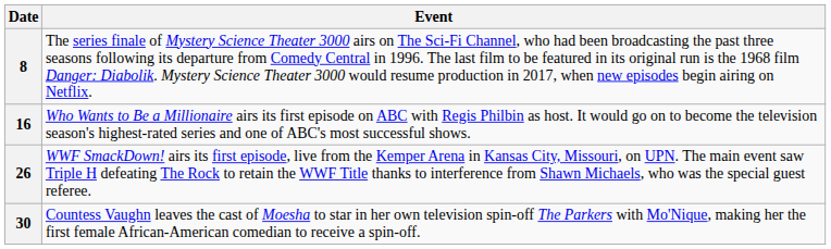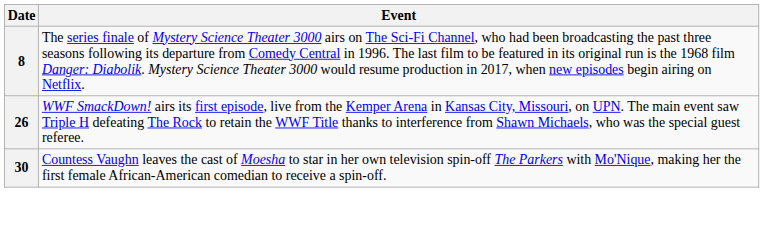- row: 16 | Who Wants to Be a Millionaire airs its first episode on ABC with Regis Philbin as host. It would go on to become the television season's highest-rated series and one of ABC's most successful shows.
